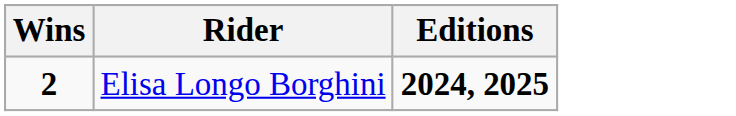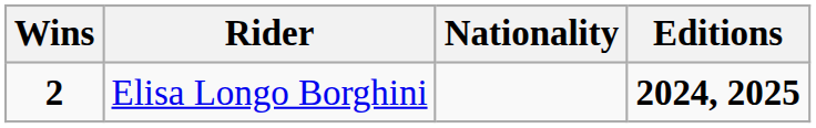+ column: Nationality
